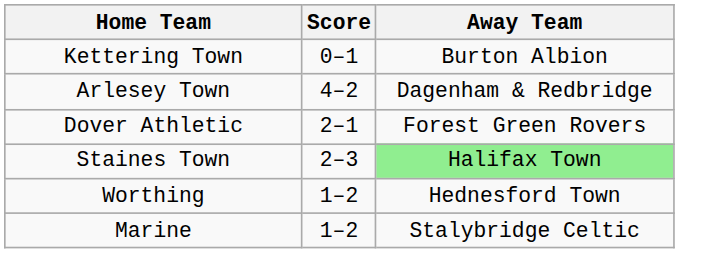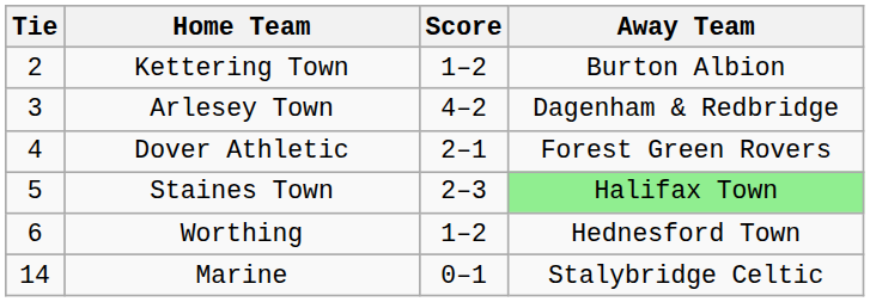+ column: Tie | 2 | 3 | 4 | 5 | 6 | 14
Kettering Town | Score: 0–1 -> 1–2
Marine | Score: 1–2 -> 0–1
